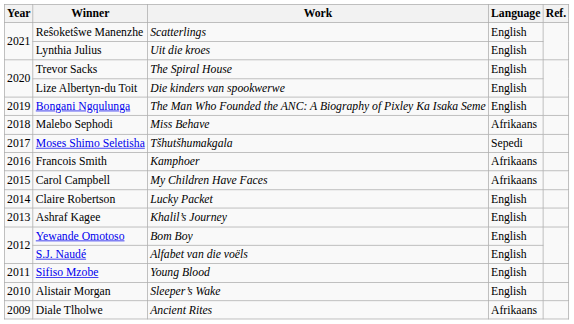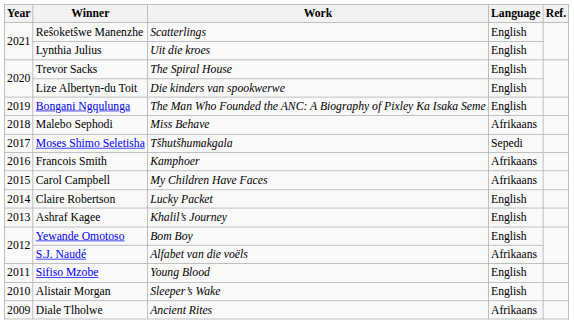S.J. Naudé | Language: English -> Afrikaans
